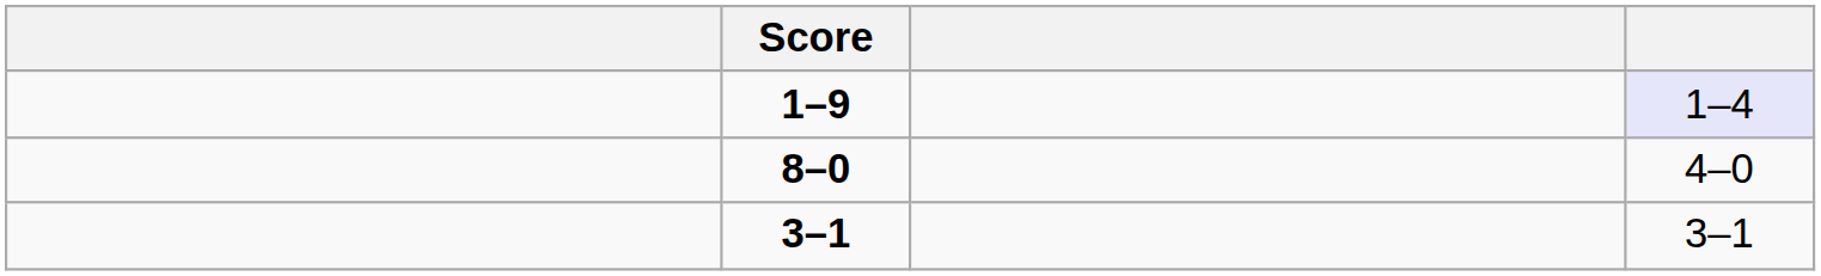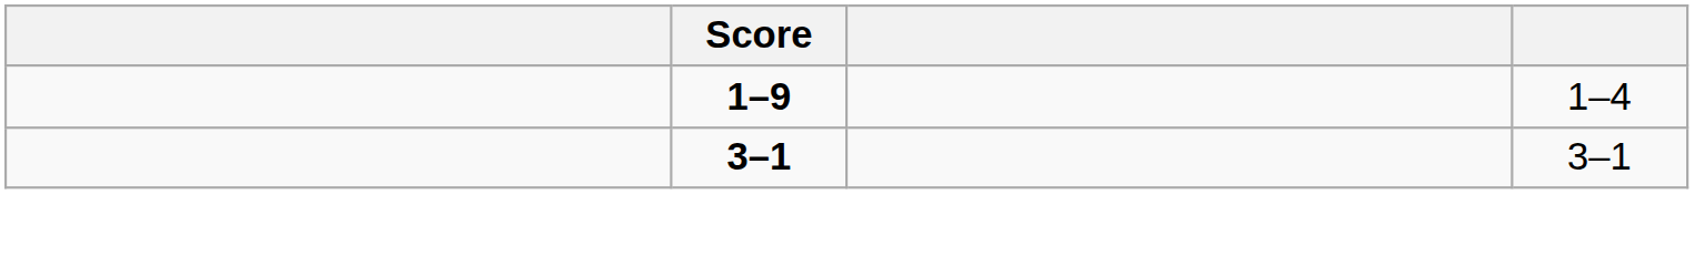1–9 | column 4: lavender background -> no background
- row: 8–0 | 4–0
